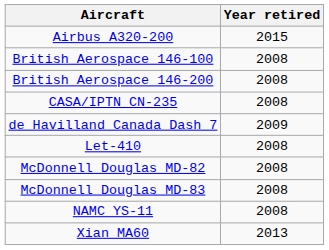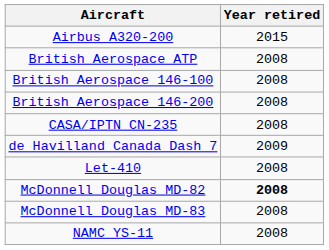+ row: British Aerospace ATP | 2008
McDonnell Douglas MD-82 | Year retired: normal -> bold
- row: Xian MA60 | 2013
